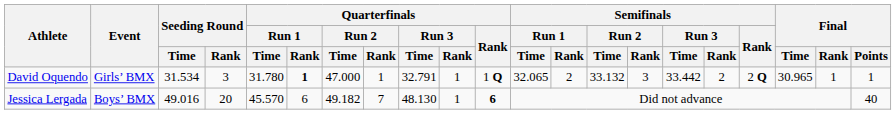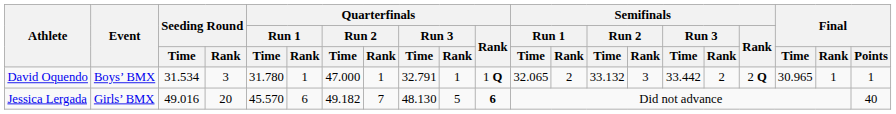David Oquendo | Event: Girls’ BMX -> Boys’ BMX
David Oquendo | Quarterfinals / Run 1 / Rank: bold -> normal
Jessica Lergada | Event: Boys’ BMX -> Girls’ BMX
Jessica Lergada | Quarterfinals / Run 3 / Rank: 1 -> 5
